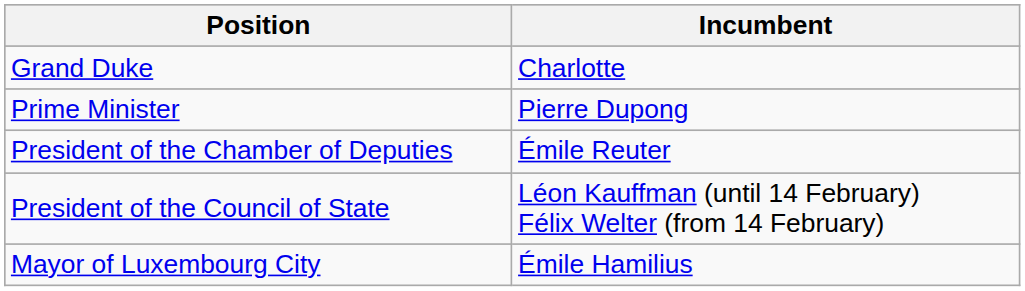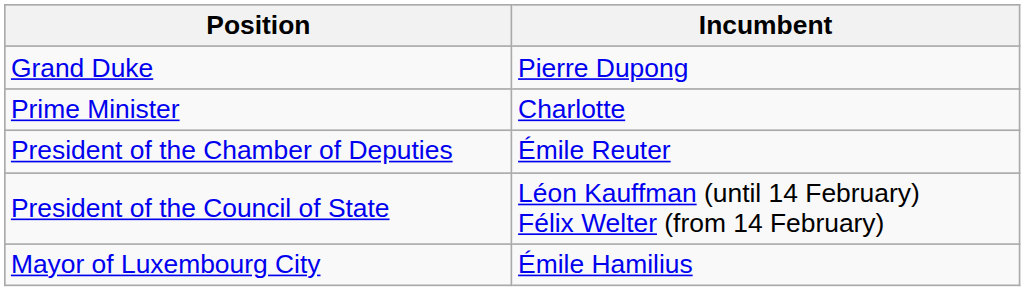Grand Duke | Incumbent: Charlotte -> Pierre Dupong
Prime Minister | Incumbent: Pierre Dupong -> Charlotte
